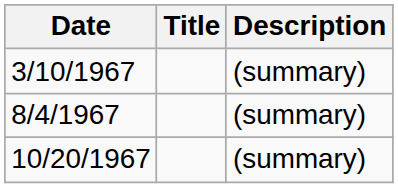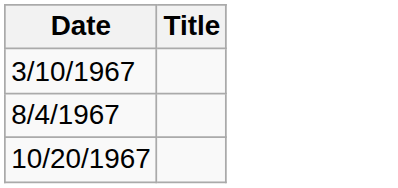- column: Description | (summary) | (summary) | (summary)
